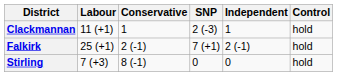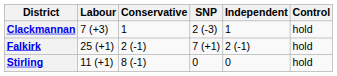Clackmannan | Labour: 11 (+1) -> 7 (+3)
Stirling | Labour: 7 (+3) -> 11 (+1)
